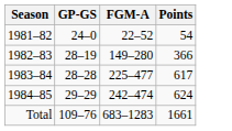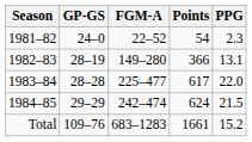+ column: PPG | 2.3 | 13.1 | 22.0 | 21.5 | 15.2
